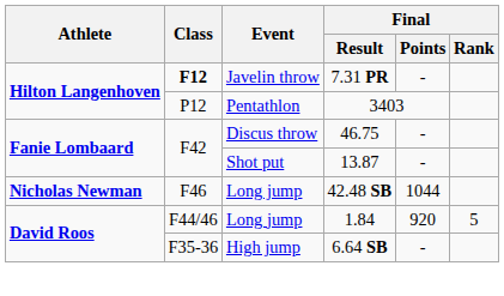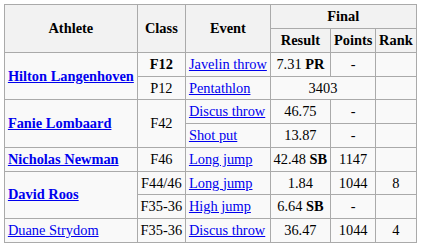42.48 SB | Final / Points: 1044 -> 1147
1.84 | Final / Points: 920 -> 1044
1.84 | Final / Rank: 5 -> 8
+ row: Duane Strydom | F35-36 | Discus throw | 36.47 | 1044 | 4
